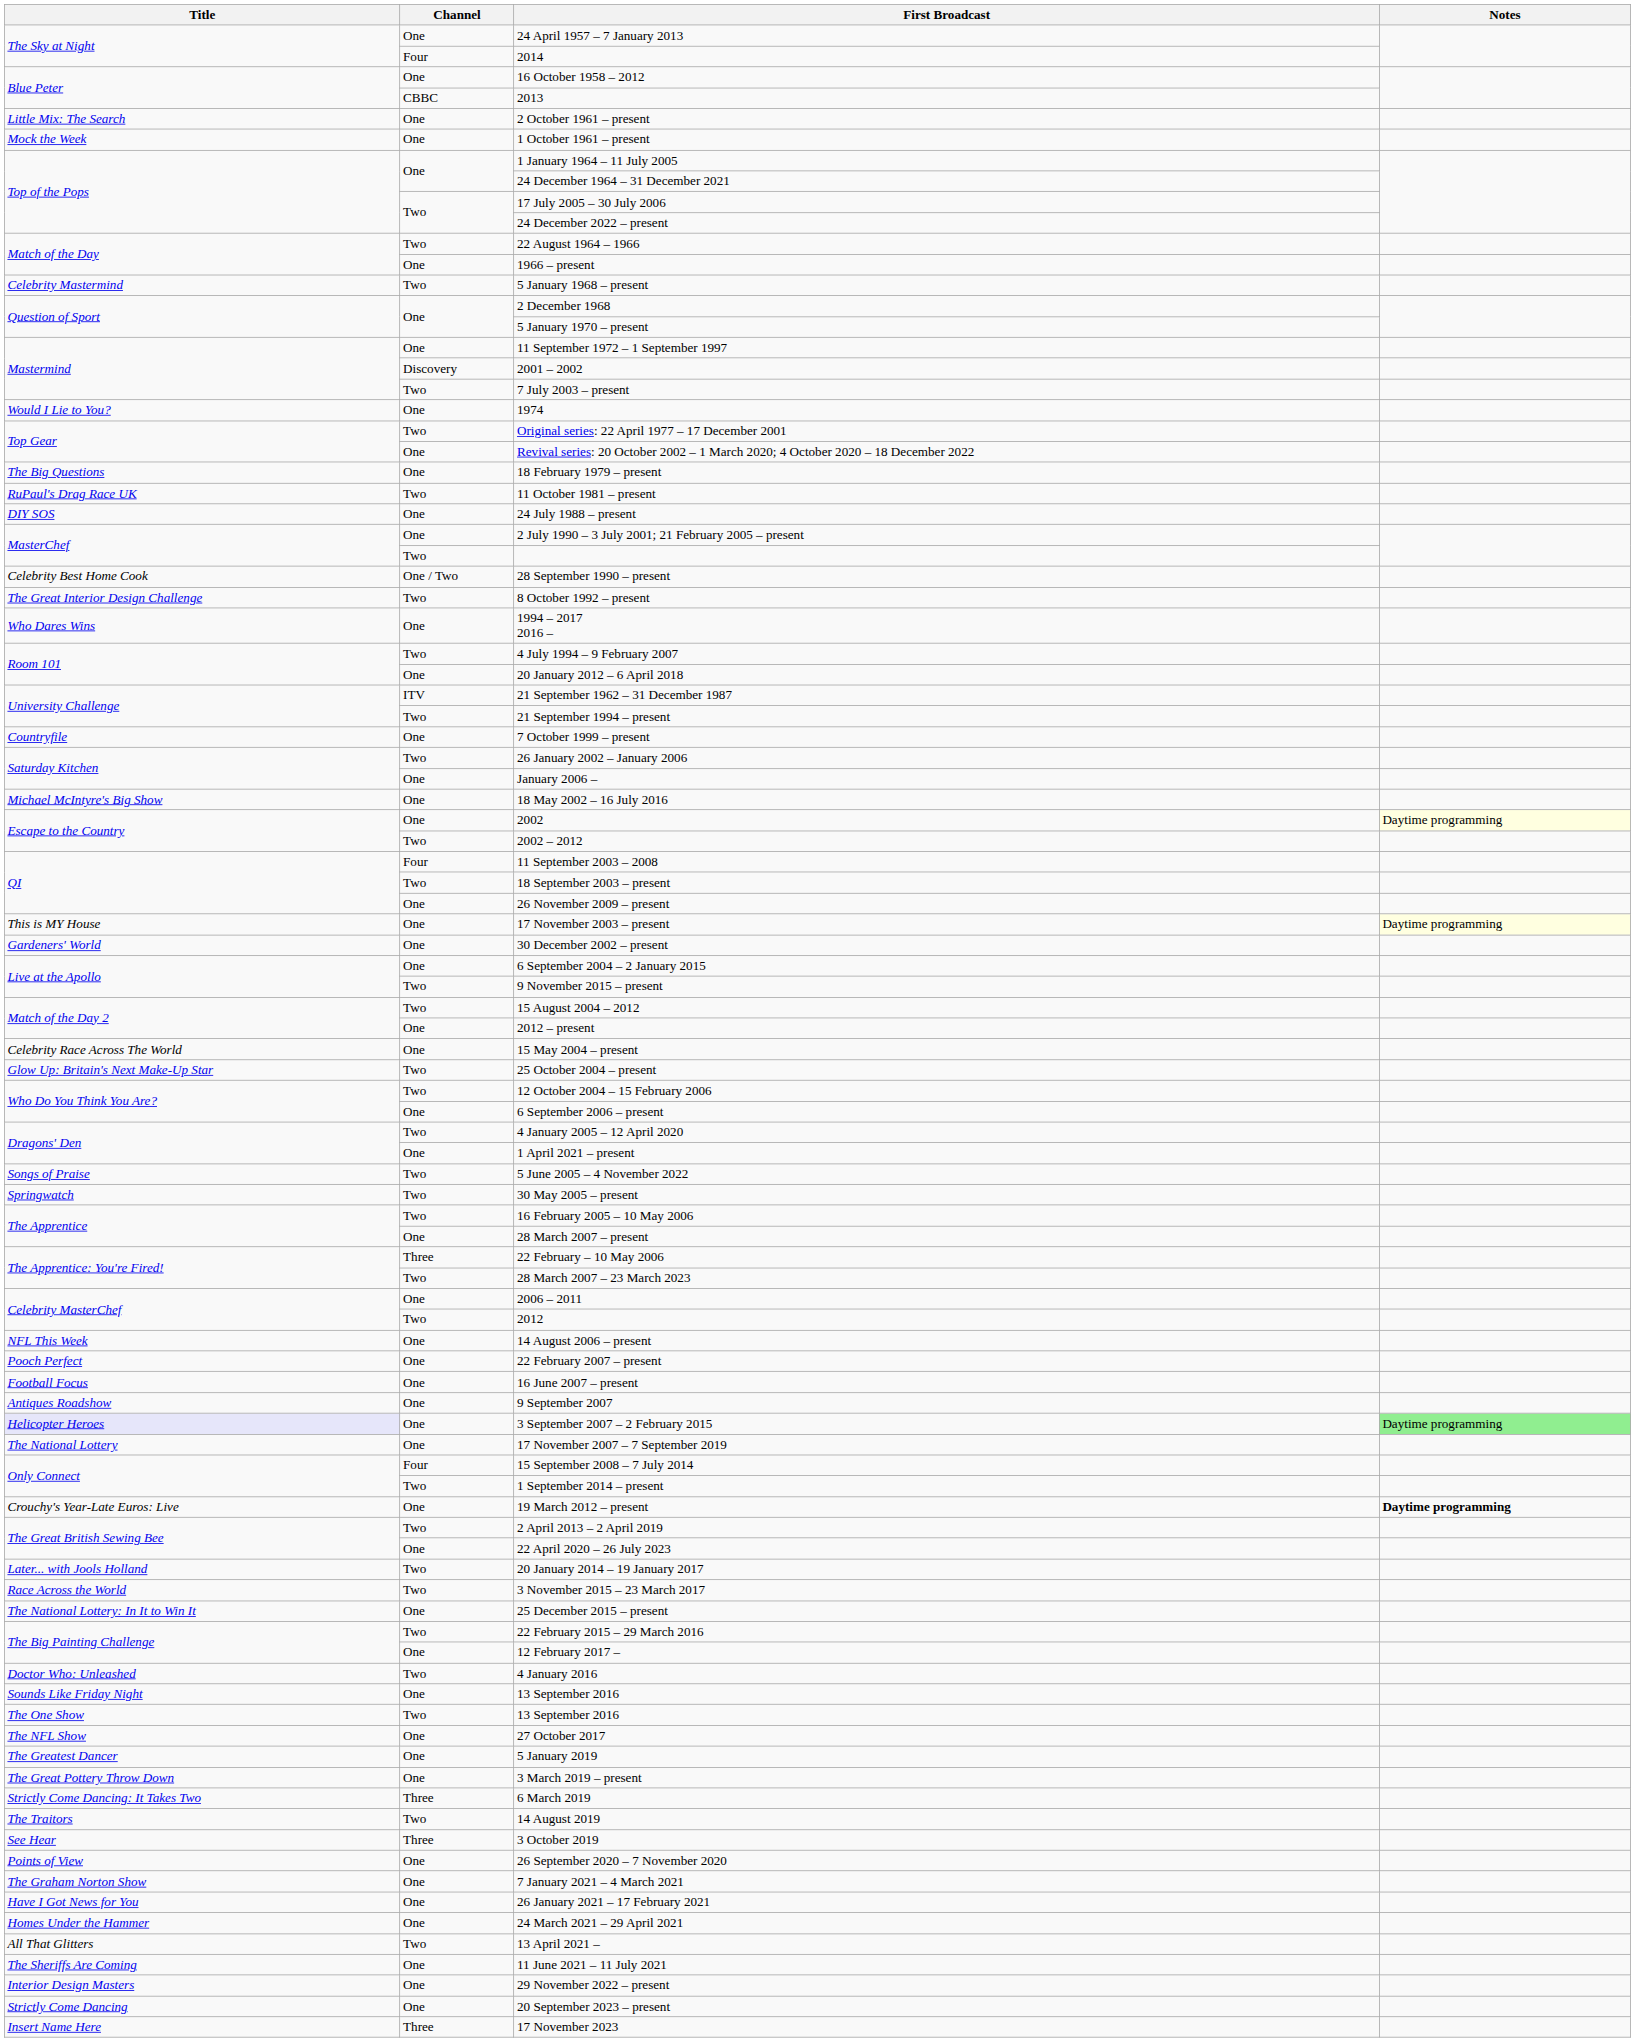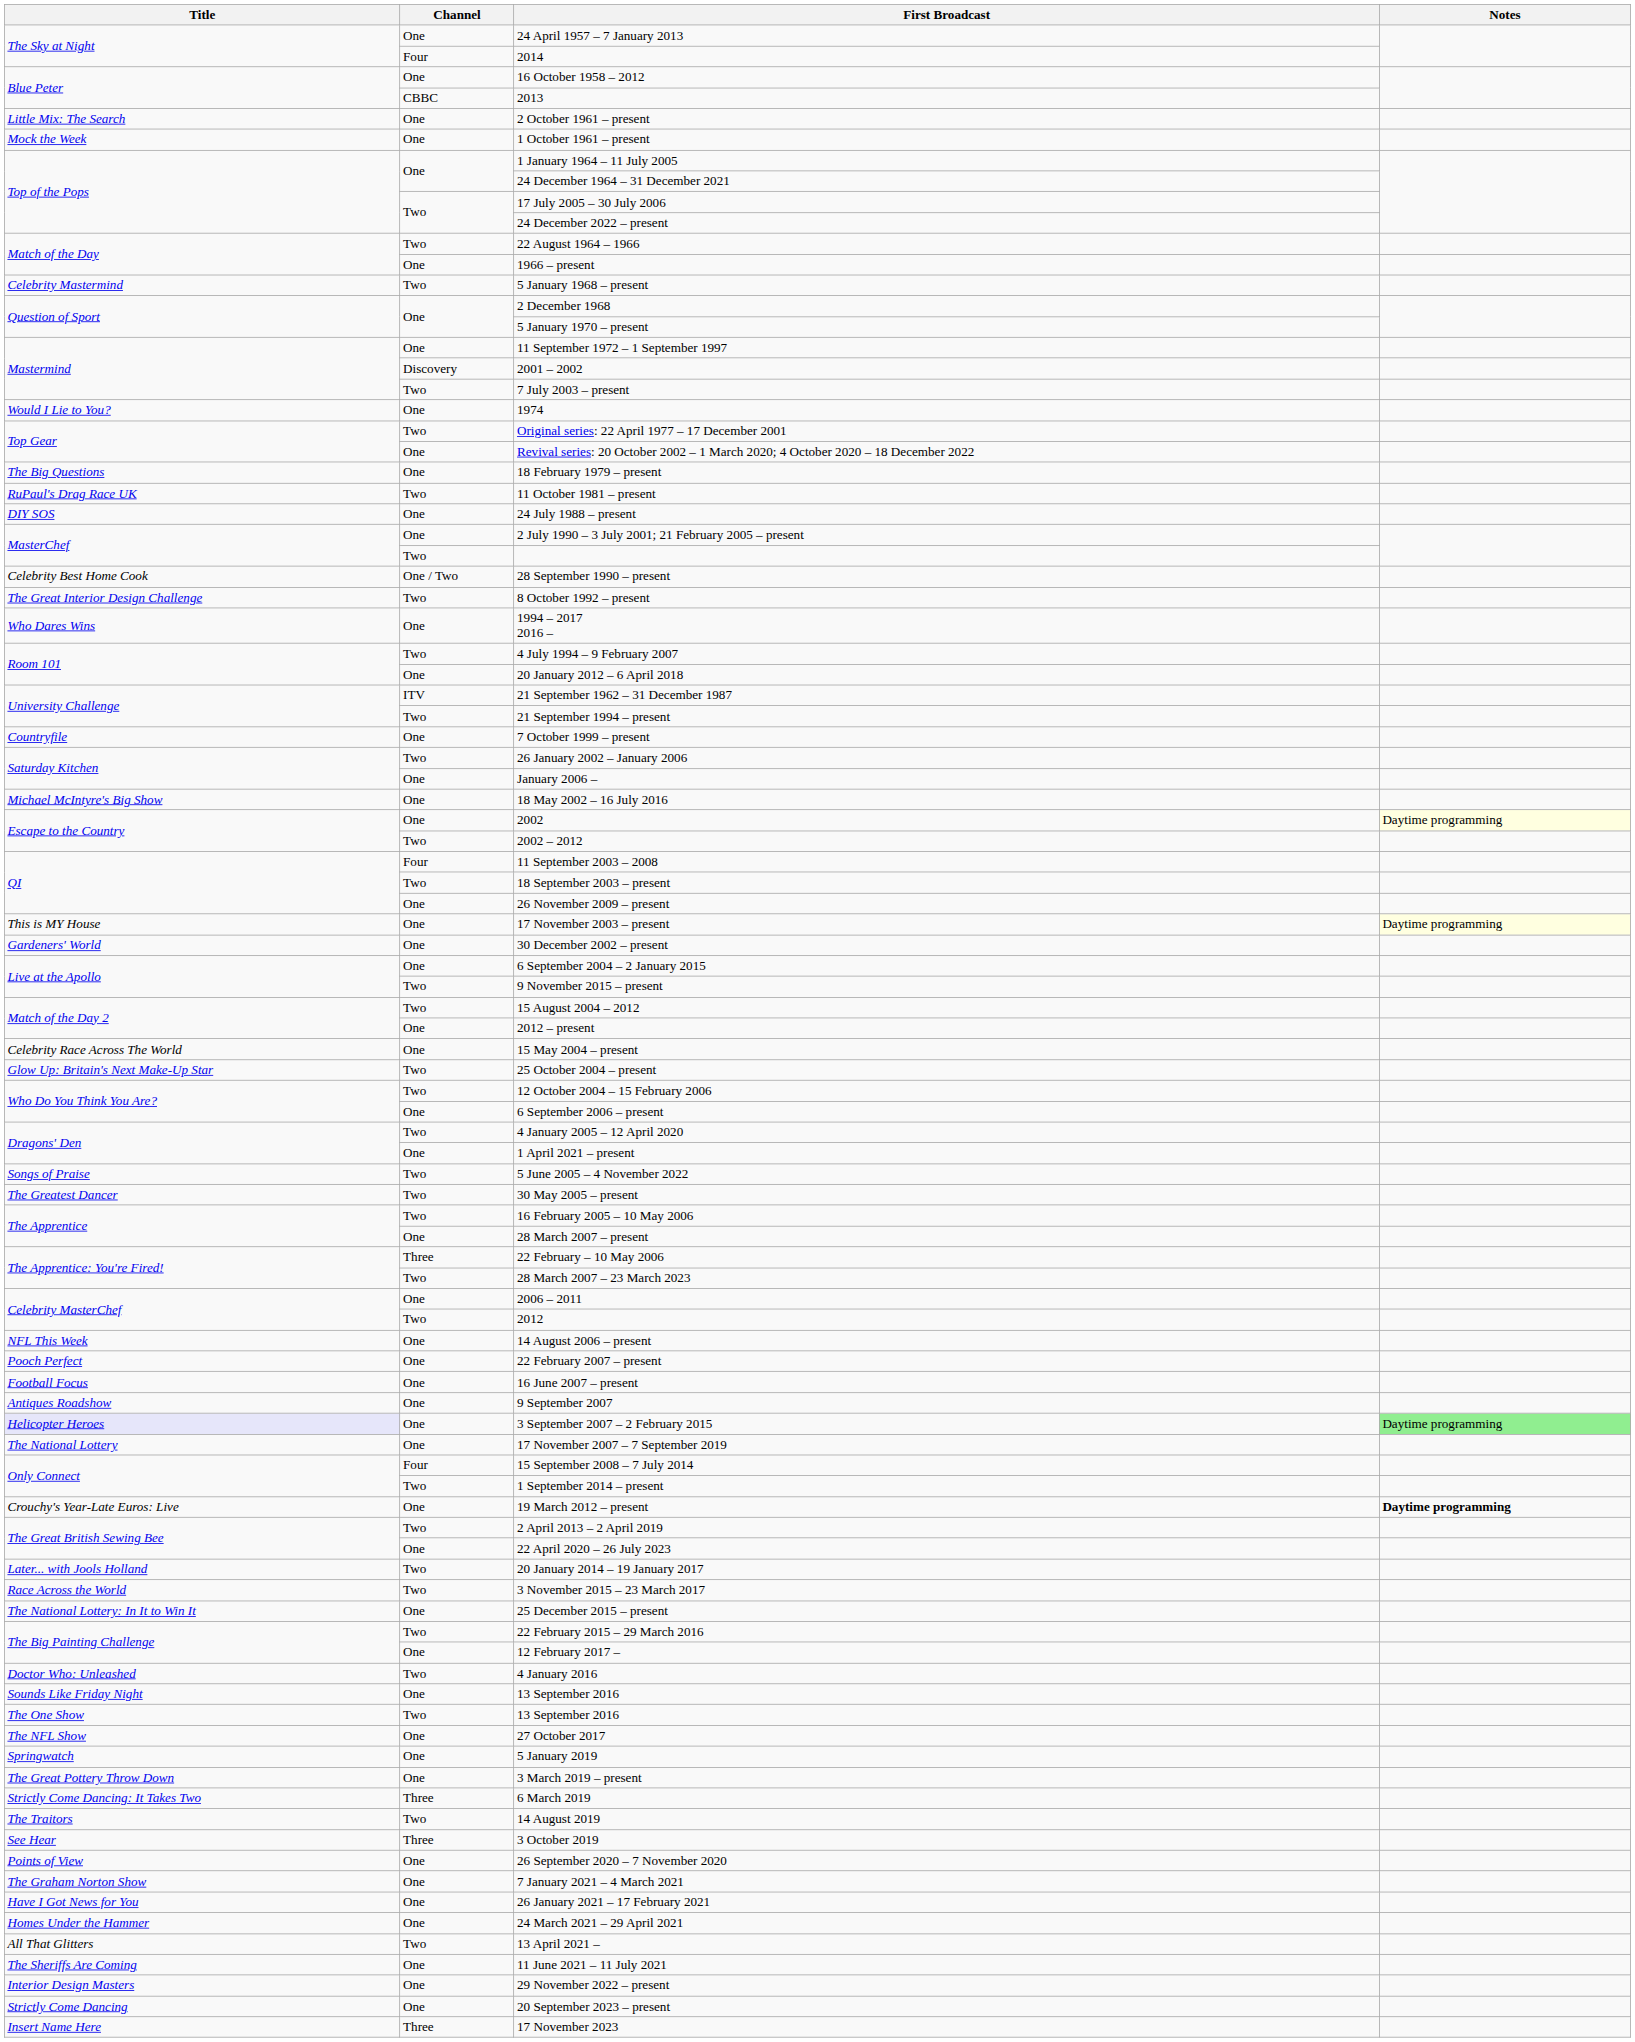30 May 2005 – present | Title: Springwatch -> The Greatest Dancer
5 January 2019 | Title: The Greatest Dancer -> Springwatch
